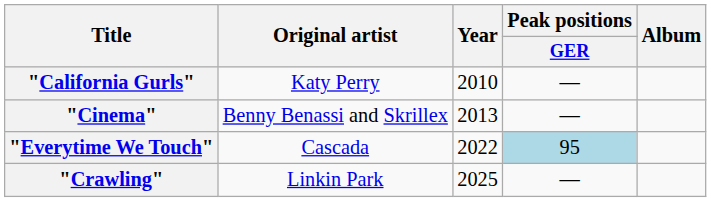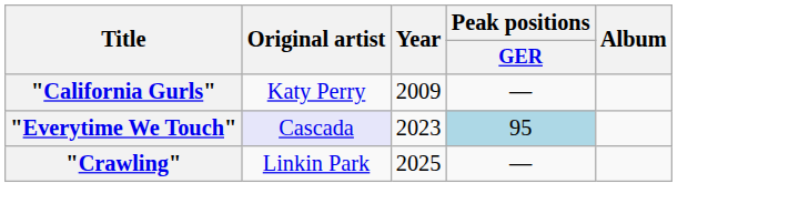"California Gurls" | Year: 2010 -> 2009
- row: "Cinema" | Benny Benassi and Skrillex | 2013 | —
"Everytime We Touch" | Original artist: no background -> lavender background
"Everytime We Touch" | Year: 2022 -> 2023
